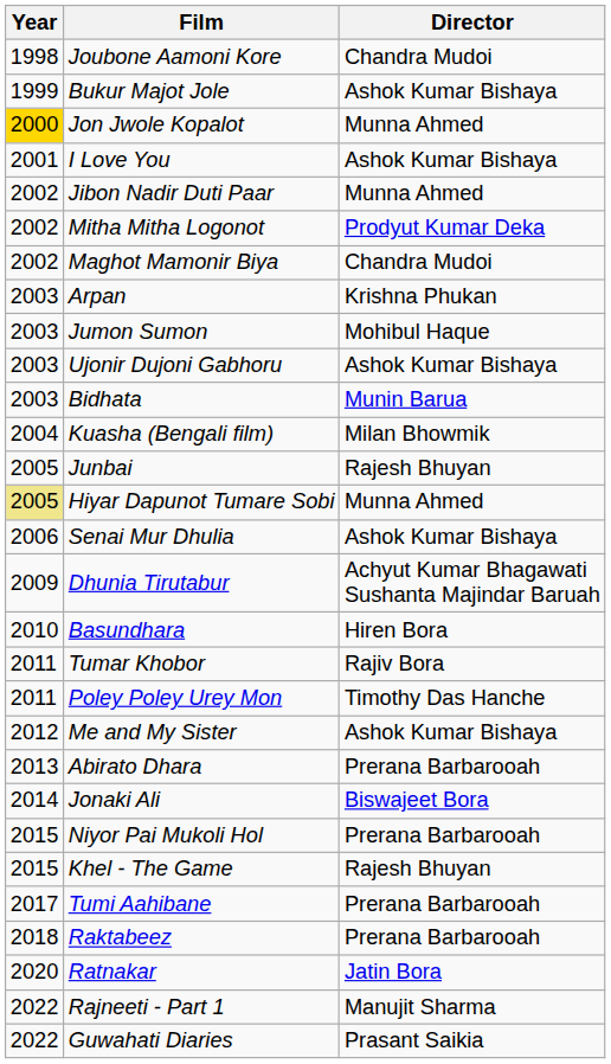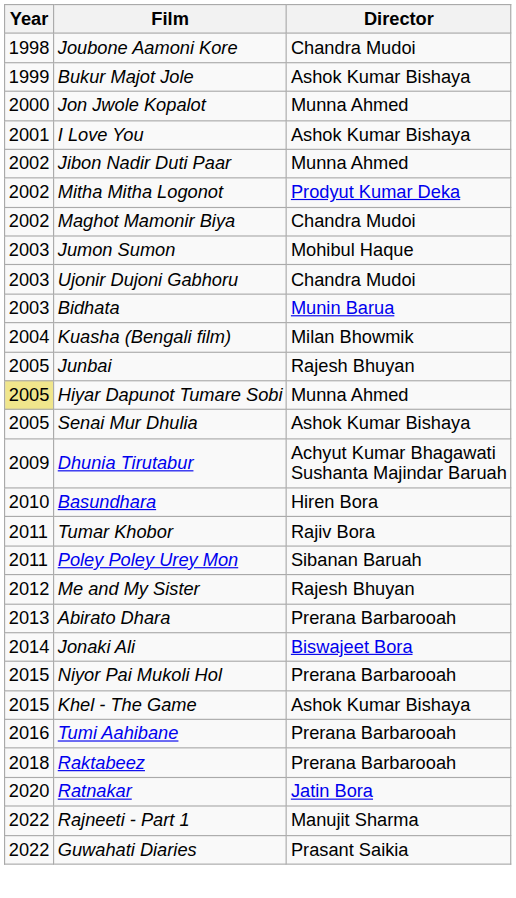Jon Jwole Kopalot | Year: gold background -> no background
- row: 2003 | Arpan | Krishna Phukan
Ujonir Dujoni Gabhoru | Director: Ashok Kumar Bishaya -> Chandra Mudoi
Senai Mur Dhulia | Year: 2006 -> 2005
Poley Poley Urey Mon | Director: Timothy Das Hanche -> Sibanan Baruah
Me and My Sister | Director: Ashok Kumar Bishaya -> Rajesh Bhuyan
Khel - The Game | Director: Rajesh Bhuyan -> Ashok Kumar Bishaya
Tumi Aahibane | Year: 2017 -> 2016
